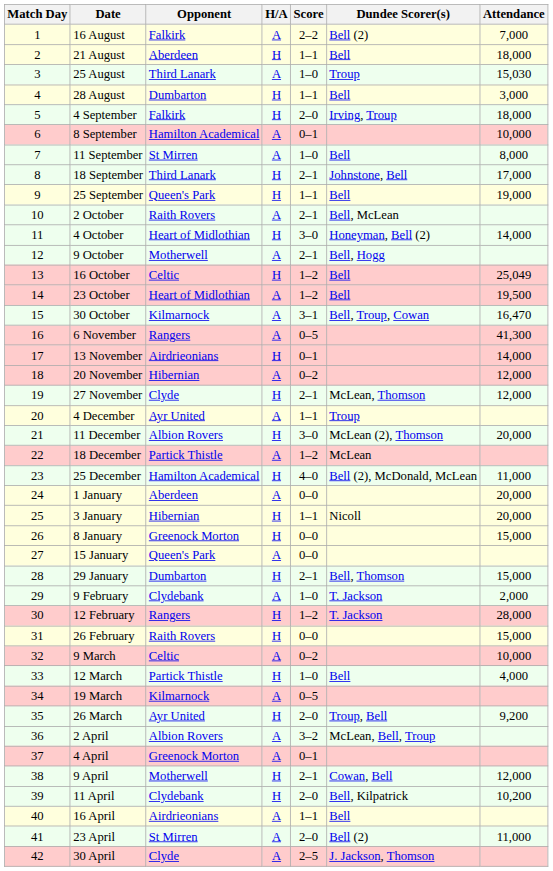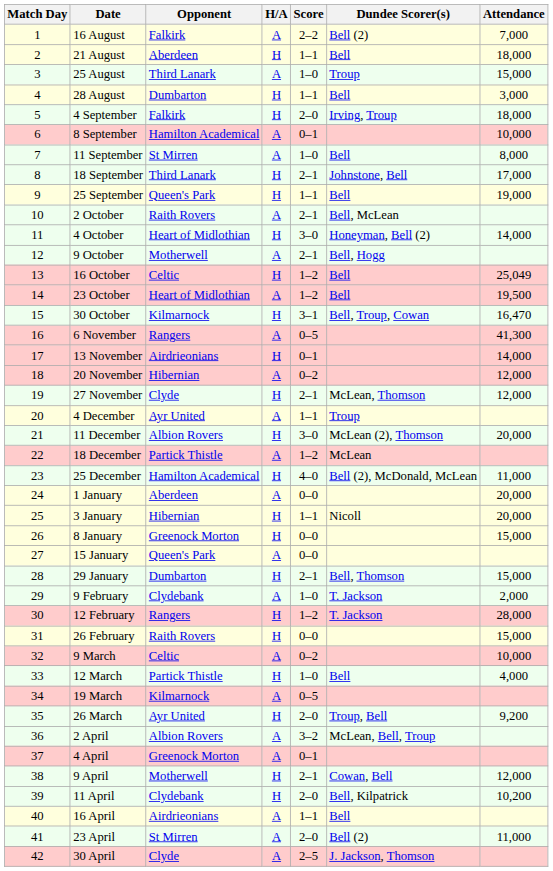25 August | Attendance: 15,030 -> 15,000
30 October | H/A: A -> H
